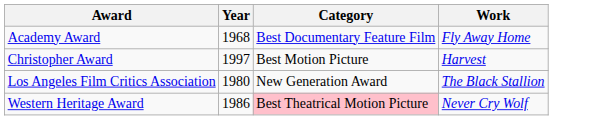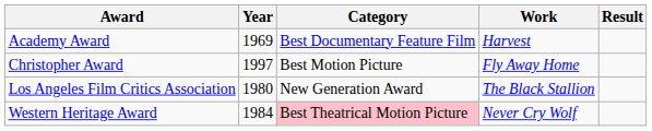+ column: Result
Academy Award | Year: 1968 -> 1969
Academy Award | Work: Fly Away Home -> Harvest
Christopher Award | Work: Harvest -> Fly Away Home
Western Heritage Award | Year: 1986 -> 1984
